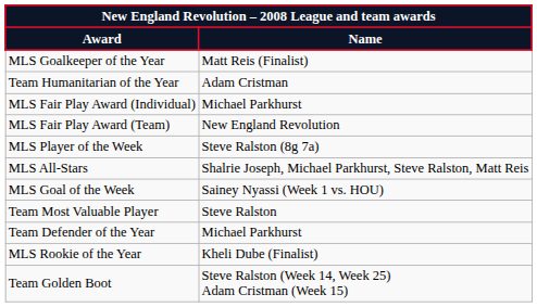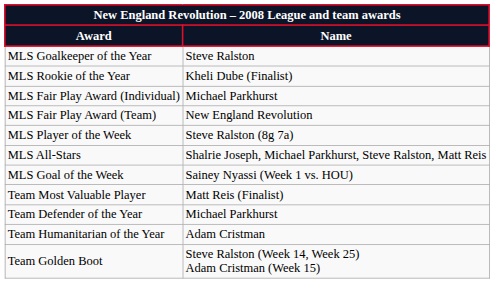MLS Goalkeeper of the Year | Name: Matt Reis (Finalist) -> Steve Ralston
rows swapped: MLS Rookie of the Year <-> Team Humanitarian of the Year
Team Most Valuable Player | Name: Steve Ralston -> Matt Reis (Finalist)
